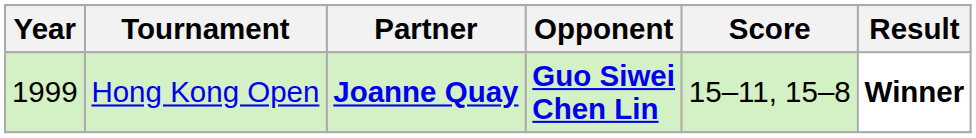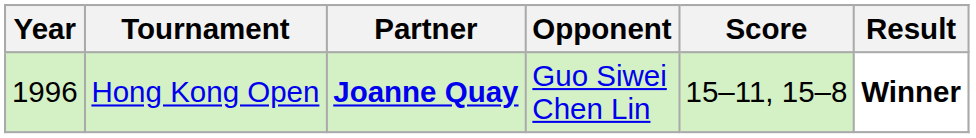Hong Kong Open | Year: 1999 -> 1996
Hong Kong Open | Opponent: bold -> normal
